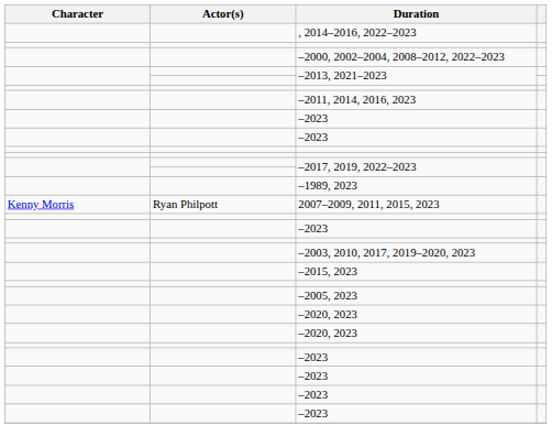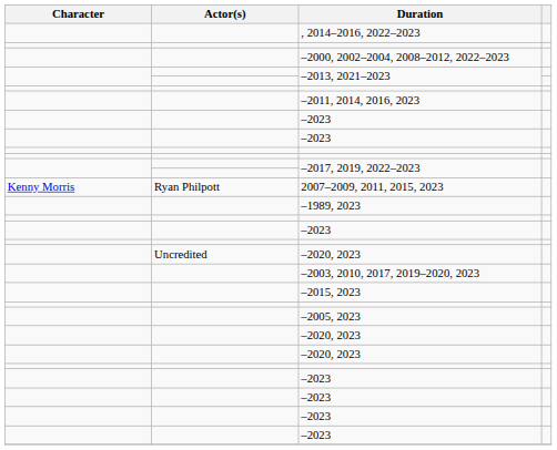rows swapped: –1989, 2023 <-> 2007–2009, 2011, 2015, 2023
+ row: Uncredited | –2020, 2023
